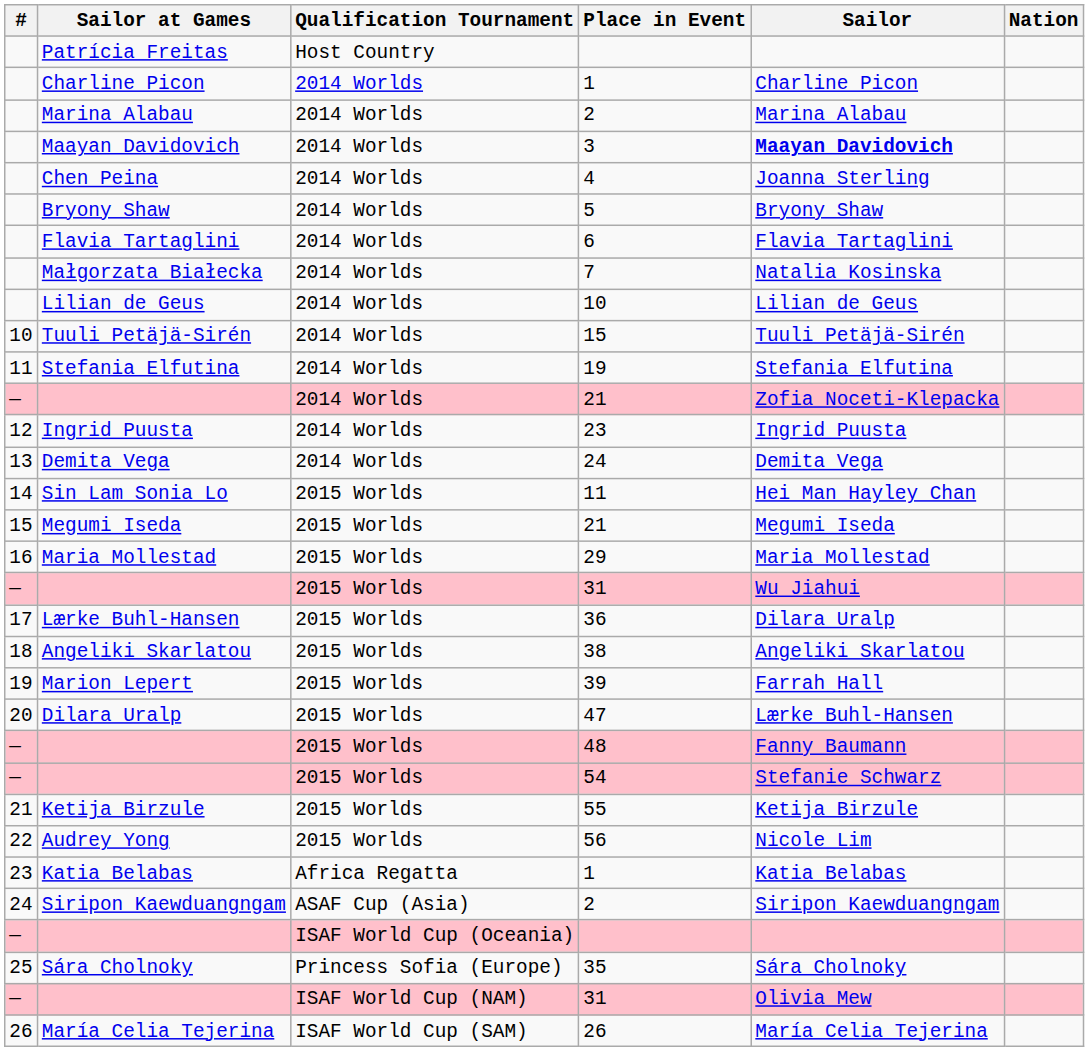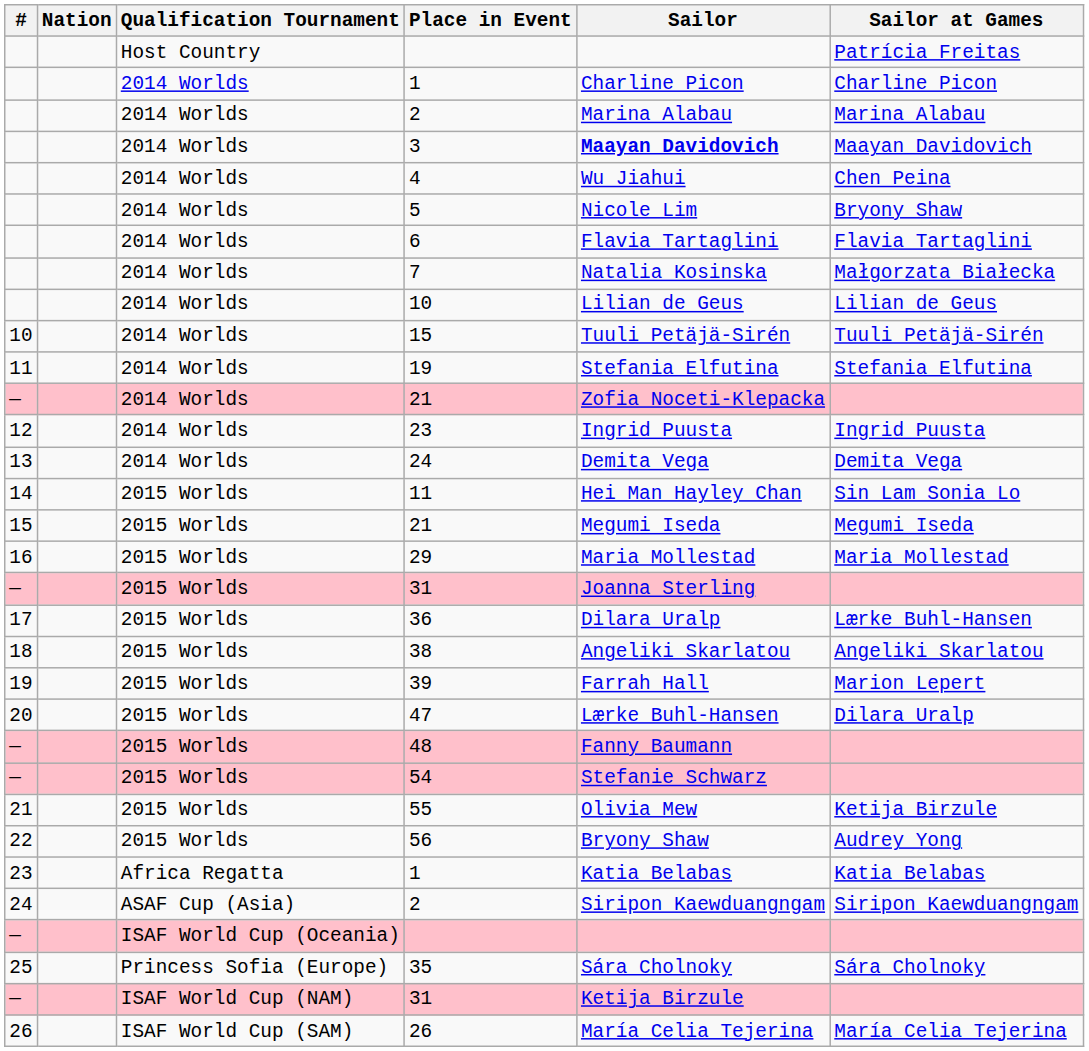columns swapped: Nation <-> Sailor at Games
4 | Sailor: Joanna Sterling -> Wu Jiahui
5 | Sailor: Bryony Shaw -> Nicole Lim
2015 Worlds / 31 | Sailor: Wu Jiahui -> Joanna Sterling
55 | Sailor: Ketija Birzule -> Olivia Mew
56 | Sailor: Nicole Lim -> Bryony Shaw
ISAF World Cup (NAM) / 31 | Sailor: Olivia Mew -> Ketija Birzule
